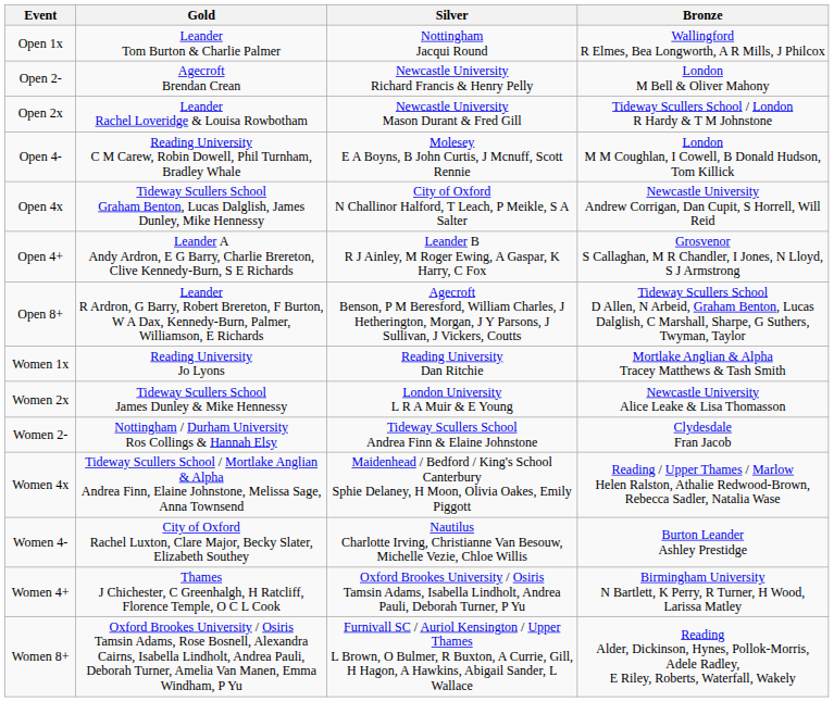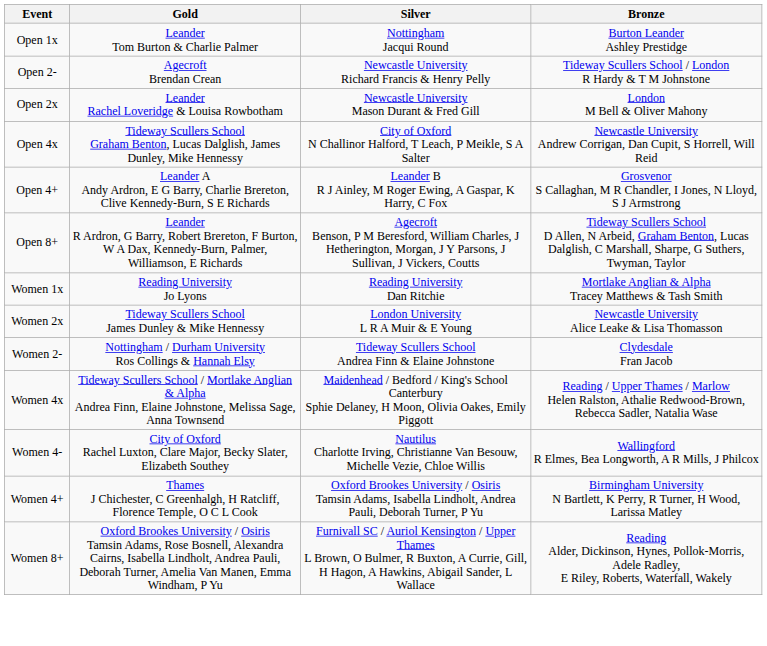Open 1x | Bronze: Wallingford R Elmes, Bea Longworth, A R Mills, J Philcox -> Burton Leander Ashley Prestidge
Open 2- | Bronze: London M Bell & Oliver Mahony -> Tideway Scullers School / London R Hardy & T M Johnstone
Open 2x | Bronze: Tideway Scullers School / London R Hardy & T M Johnstone -> London M Bell & Oliver Mahony
- row: Open 4- | Reading University C M Carew, Robin Dowell, Phil Turnham, Bradley Whale | Molesey E A Boyns, B John Curtis, J Mcnuff, Scott Rennie | London M M Coughlan, I Cowell, B Donald Hudson, Tom Killick
Women 4- | Bronze: Burton Leander Ashley Prestidge -> Wallingford R Elmes, Bea Longworth, A R Mills, J Philcox
